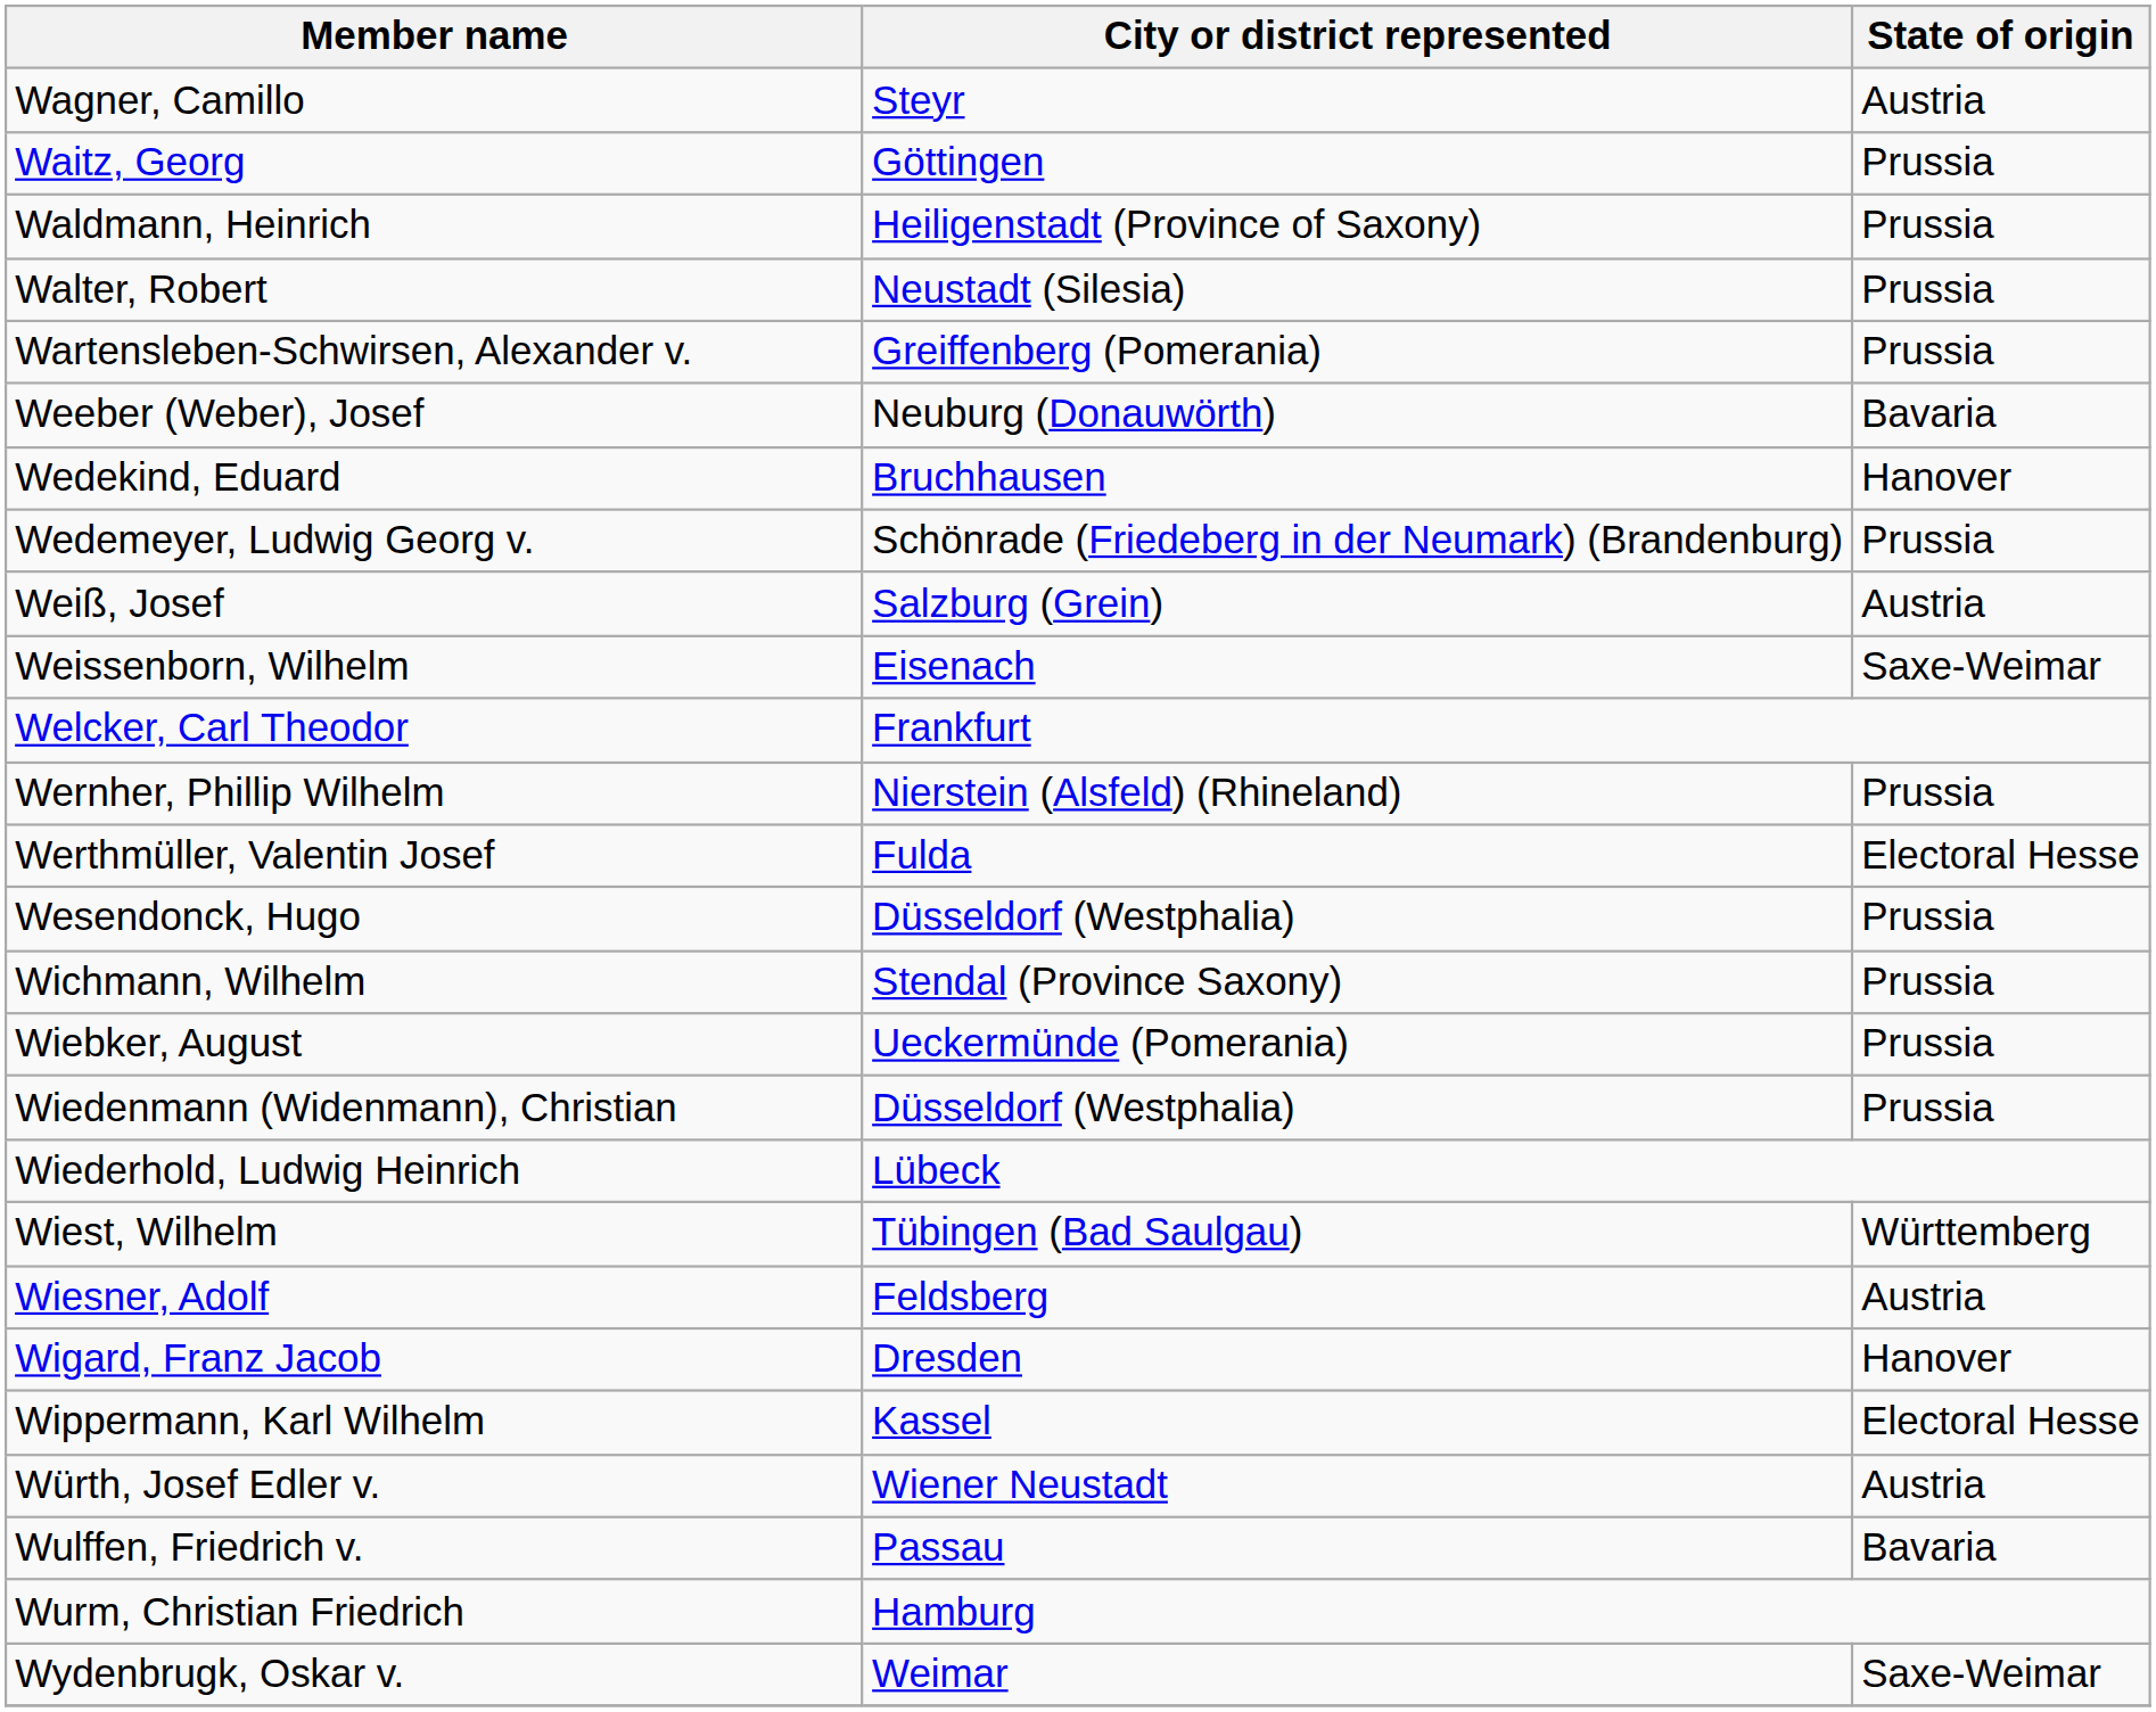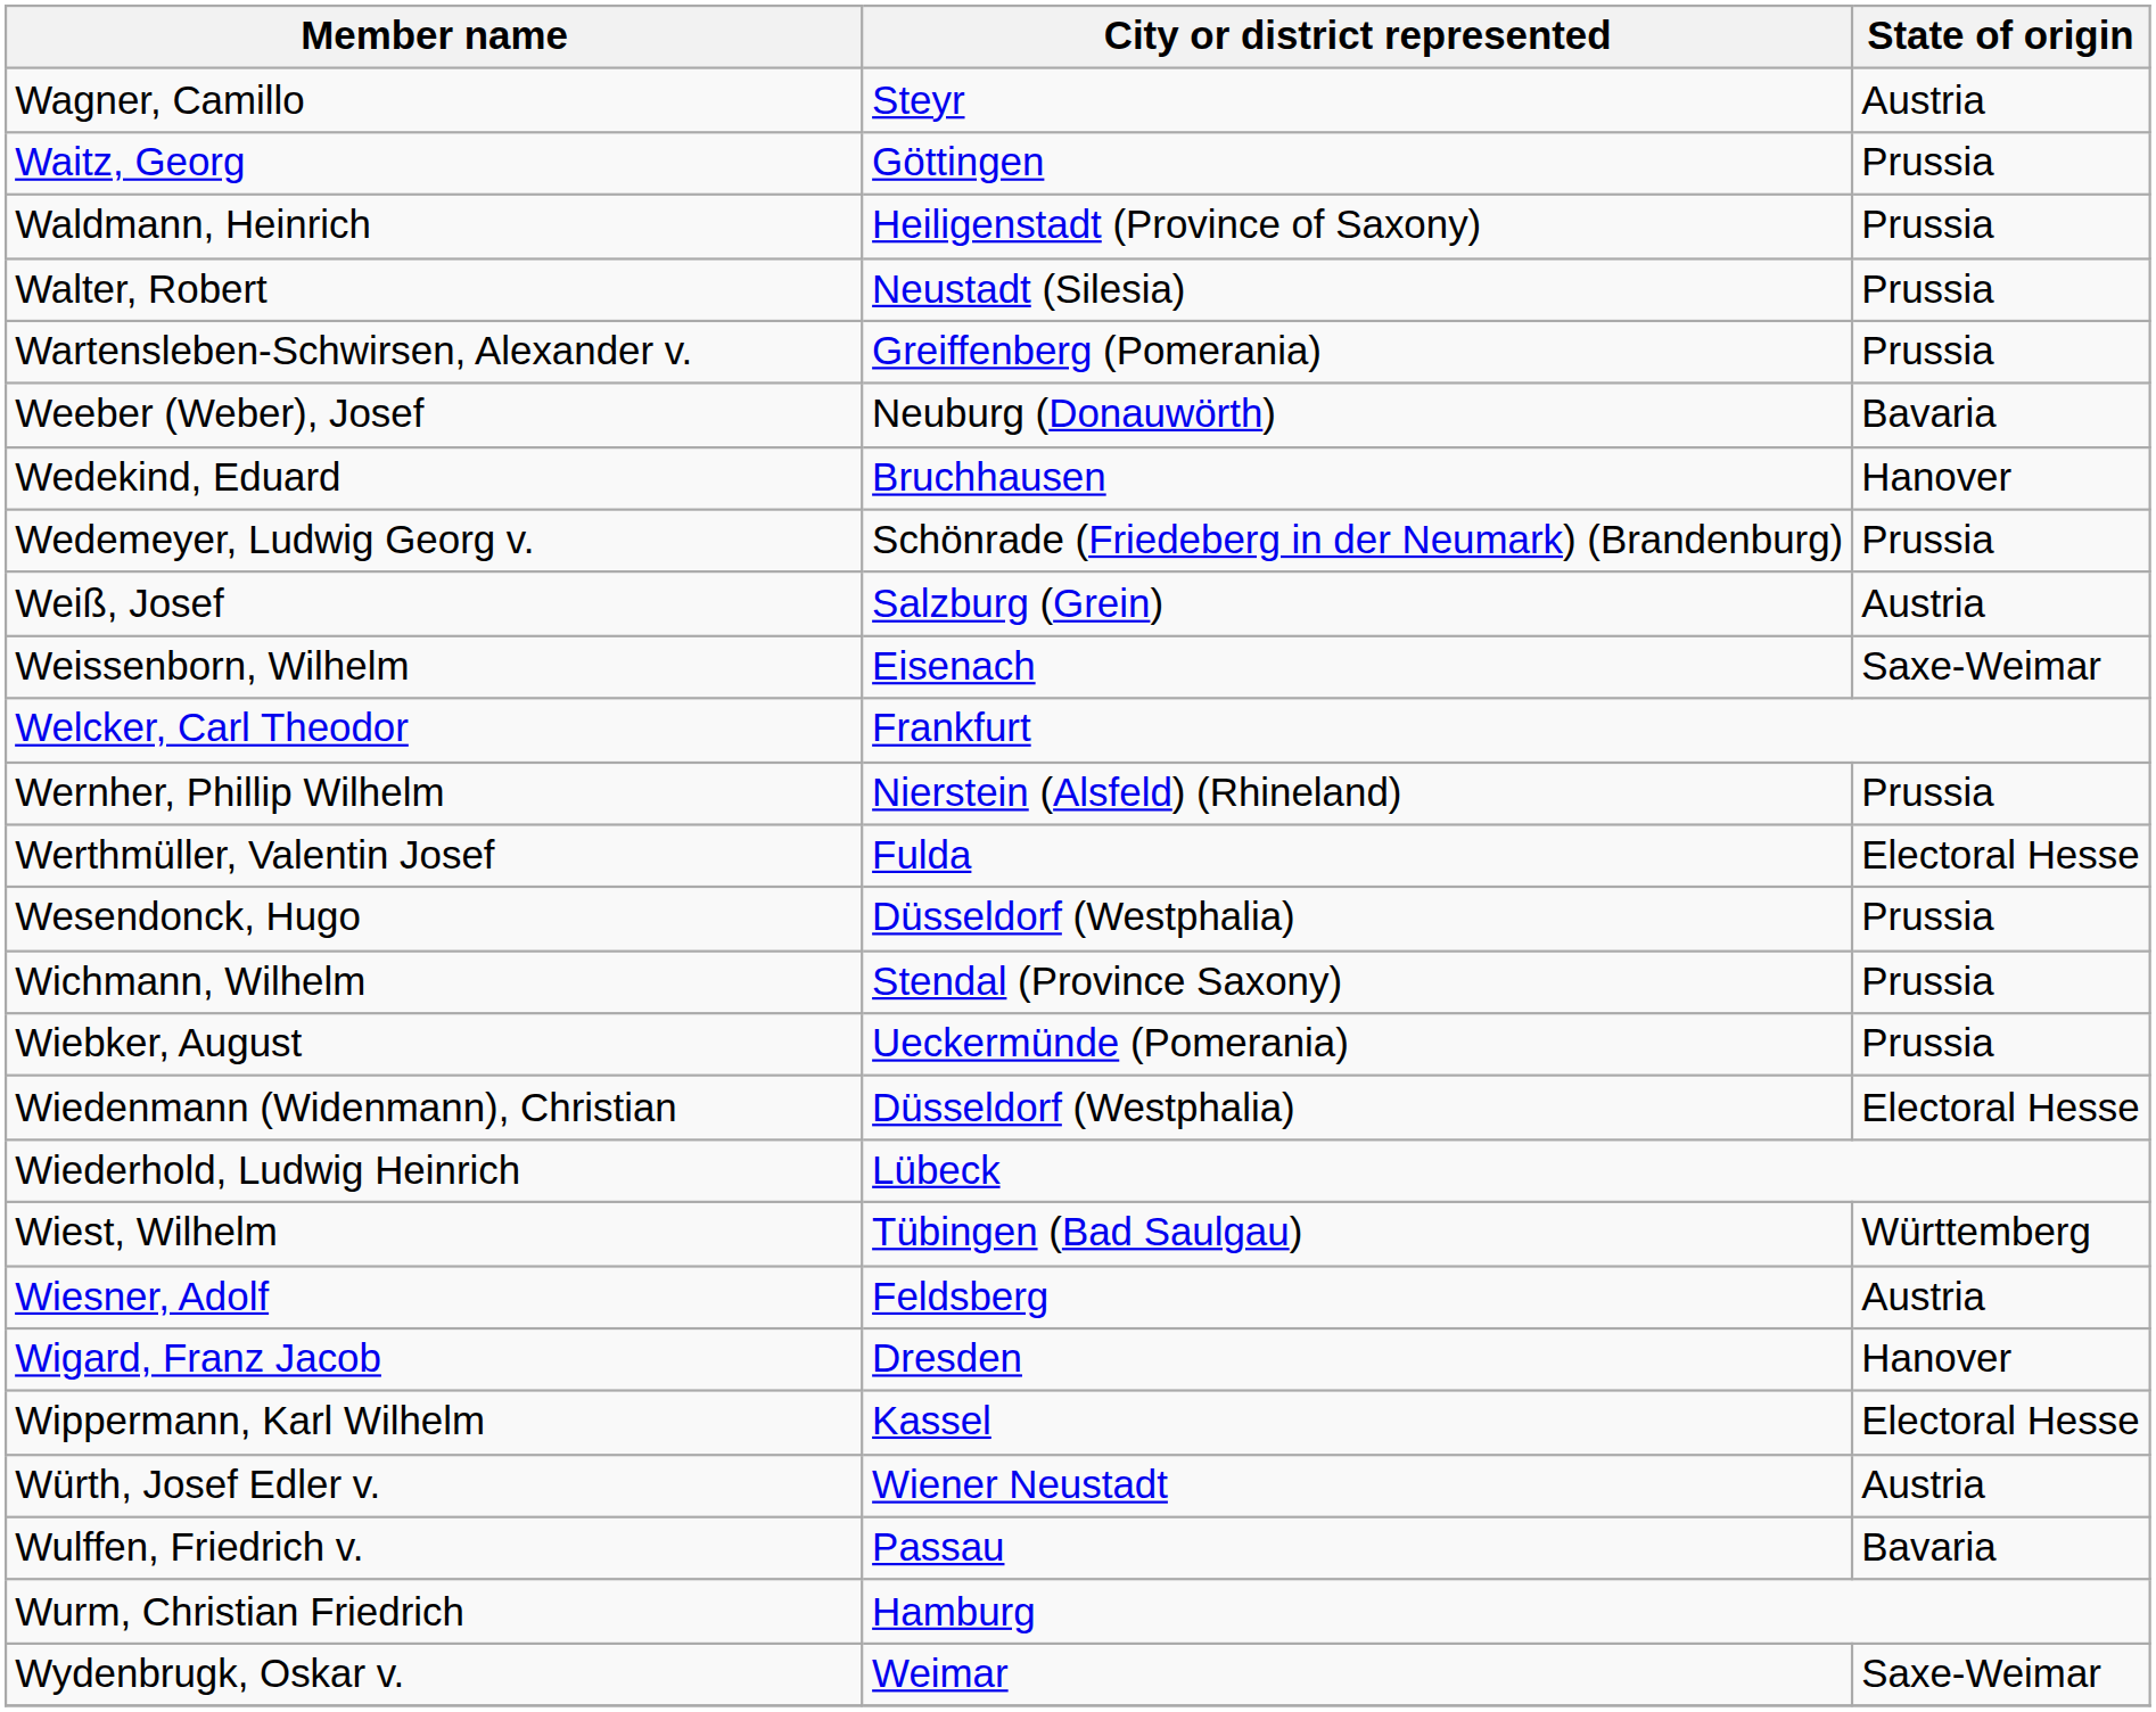Wiedenmann (Widenmann), Christian | State of origin: Prussia -> Electoral Hesse
